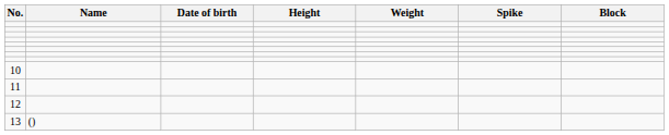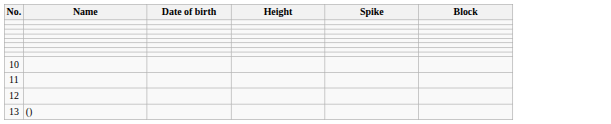- column: Weight
